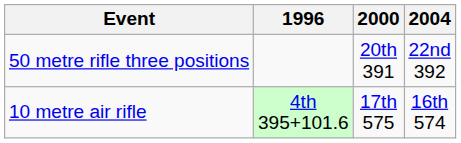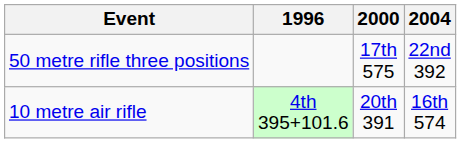50 metre rifle three positions | 2000: 20th 391 -> 17th 575
10 metre air rifle | 2000: 17th 575 -> 20th 391
